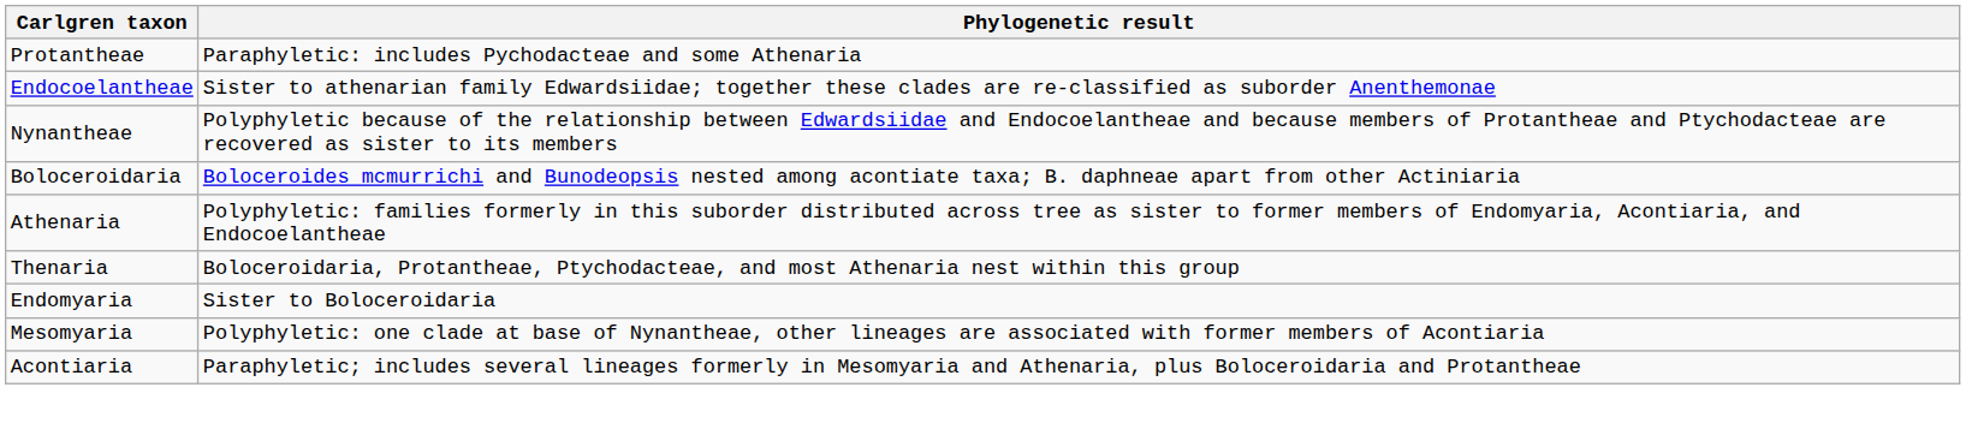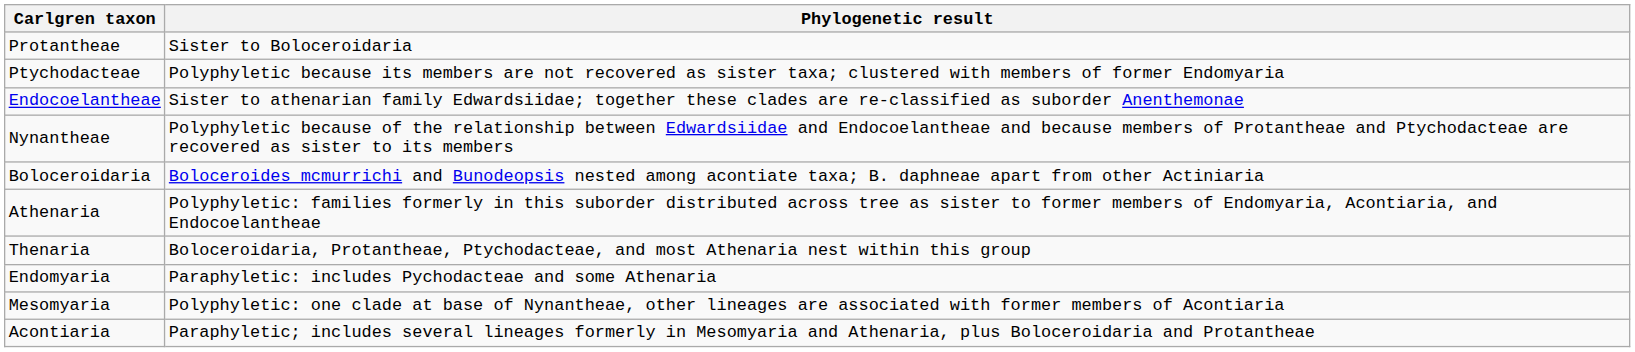Protantheae | Phylogenetic result: Paraphyletic: includes Pychodacteae and some Athenaria -> Sister to Boloceroidaria
+ row: Ptychodacteae | Polyphyletic because its members are not recovered as sister taxa; clustered with members of former Endomyaria
Endomyaria | Phylogenetic result: Sister to Boloceroidaria -> Paraphyletic: includes Pychodacteae and some Athenaria
